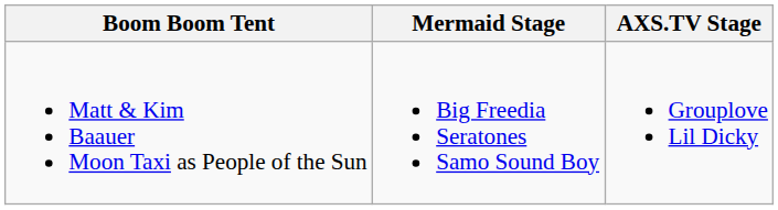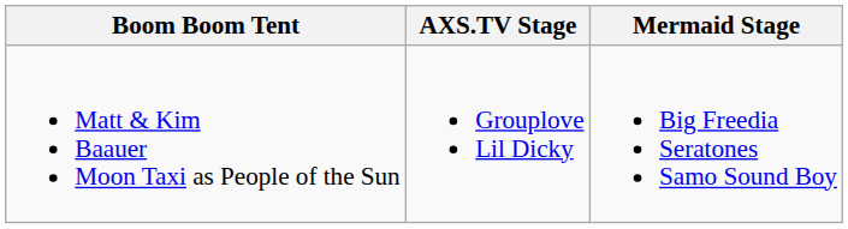columns swapped: AXS.TV Stage <-> Mermaid Stage
